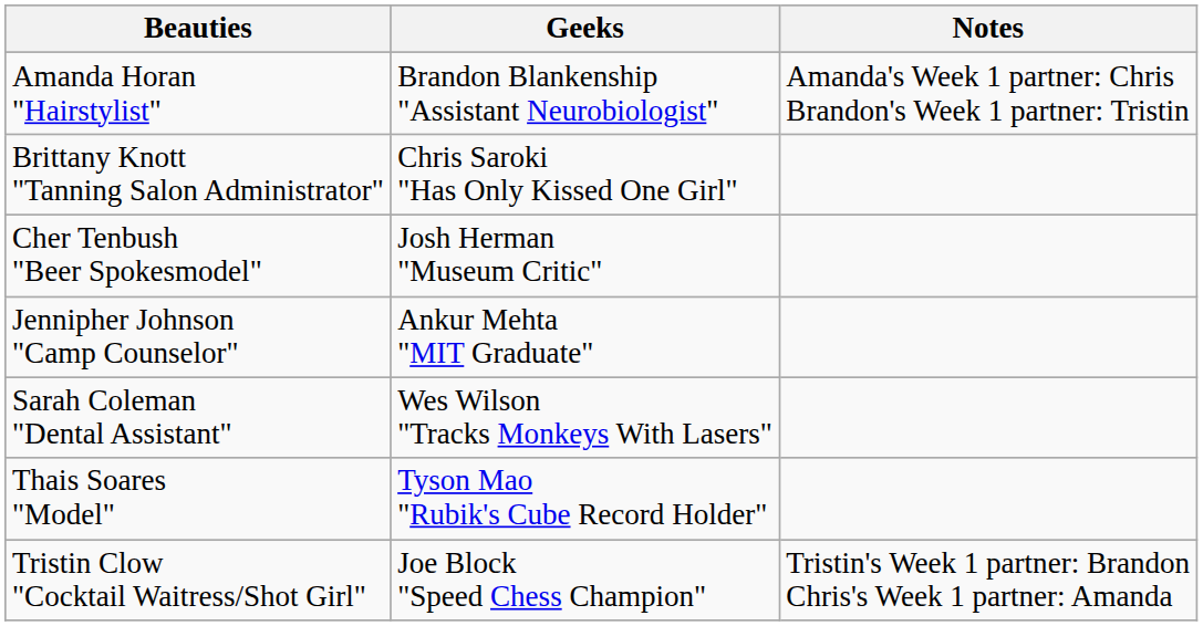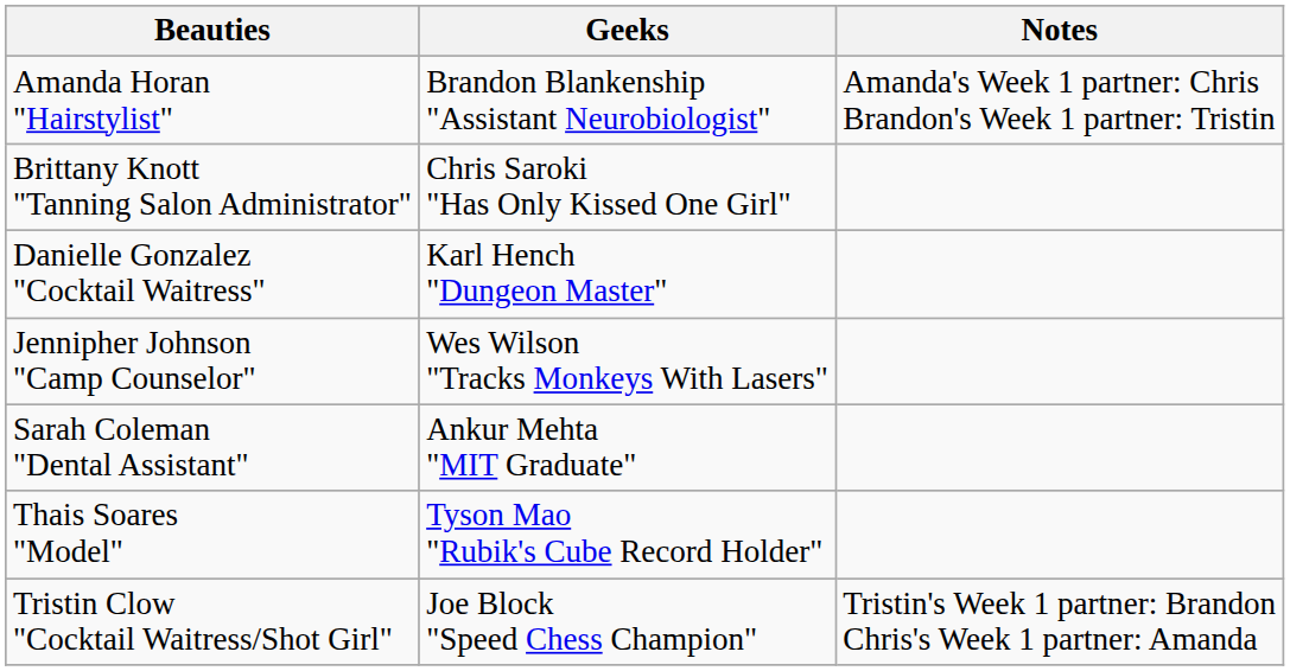- row: Cher Tenbush "Beer Spokesmodel" | Josh Herman "Museum Critic"
+ row: Danielle Gonzalez "Cocktail Waitress" | Karl Hench "Dungeon Master"
Jennipher Johnson "Camp Counselor" | Geeks: Ankur Mehta "MIT Graduate" -> Wes Wilson "Tracks Monkeys With Lasers"
Sarah Coleman "Dental Assistant" | Geeks: Wes Wilson "Tracks Monkeys With Lasers" -> Ankur Mehta "MIT Graduate"
